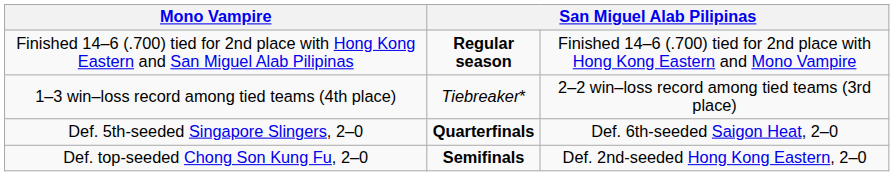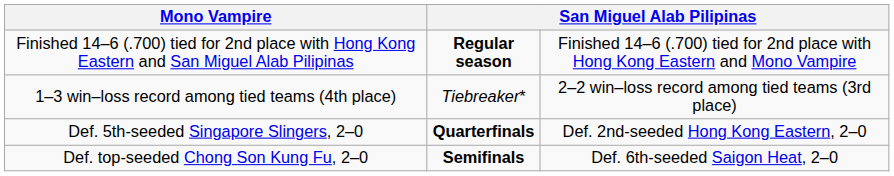Def. 5th-seeded Singapore Slingers, 2–0 | column 4: Def. 6th-seeded Saigon Heat, 2–0 -> Def. 2nd-seeded Hong Kong Eastern, 2–0
Def. top-seeded Chong Son Kung Fu, 2–0 | column 4: Def. 2nd-seeded Hong Kong Eastern, 2–0 -> Def. 6th-seeded Saigon Heat, 2–0
